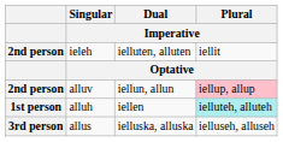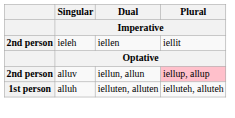ieleh | Dual / Imperative: ielluten, alluten -> iellen
alluh | Dual / Imperative: iellen -> ielluten, alluten
alluh | Plural / Imperative: paleturquoise background -> no background
- row: 3rd person | allus | ielluska, alluska | ielluseh, alluseh
